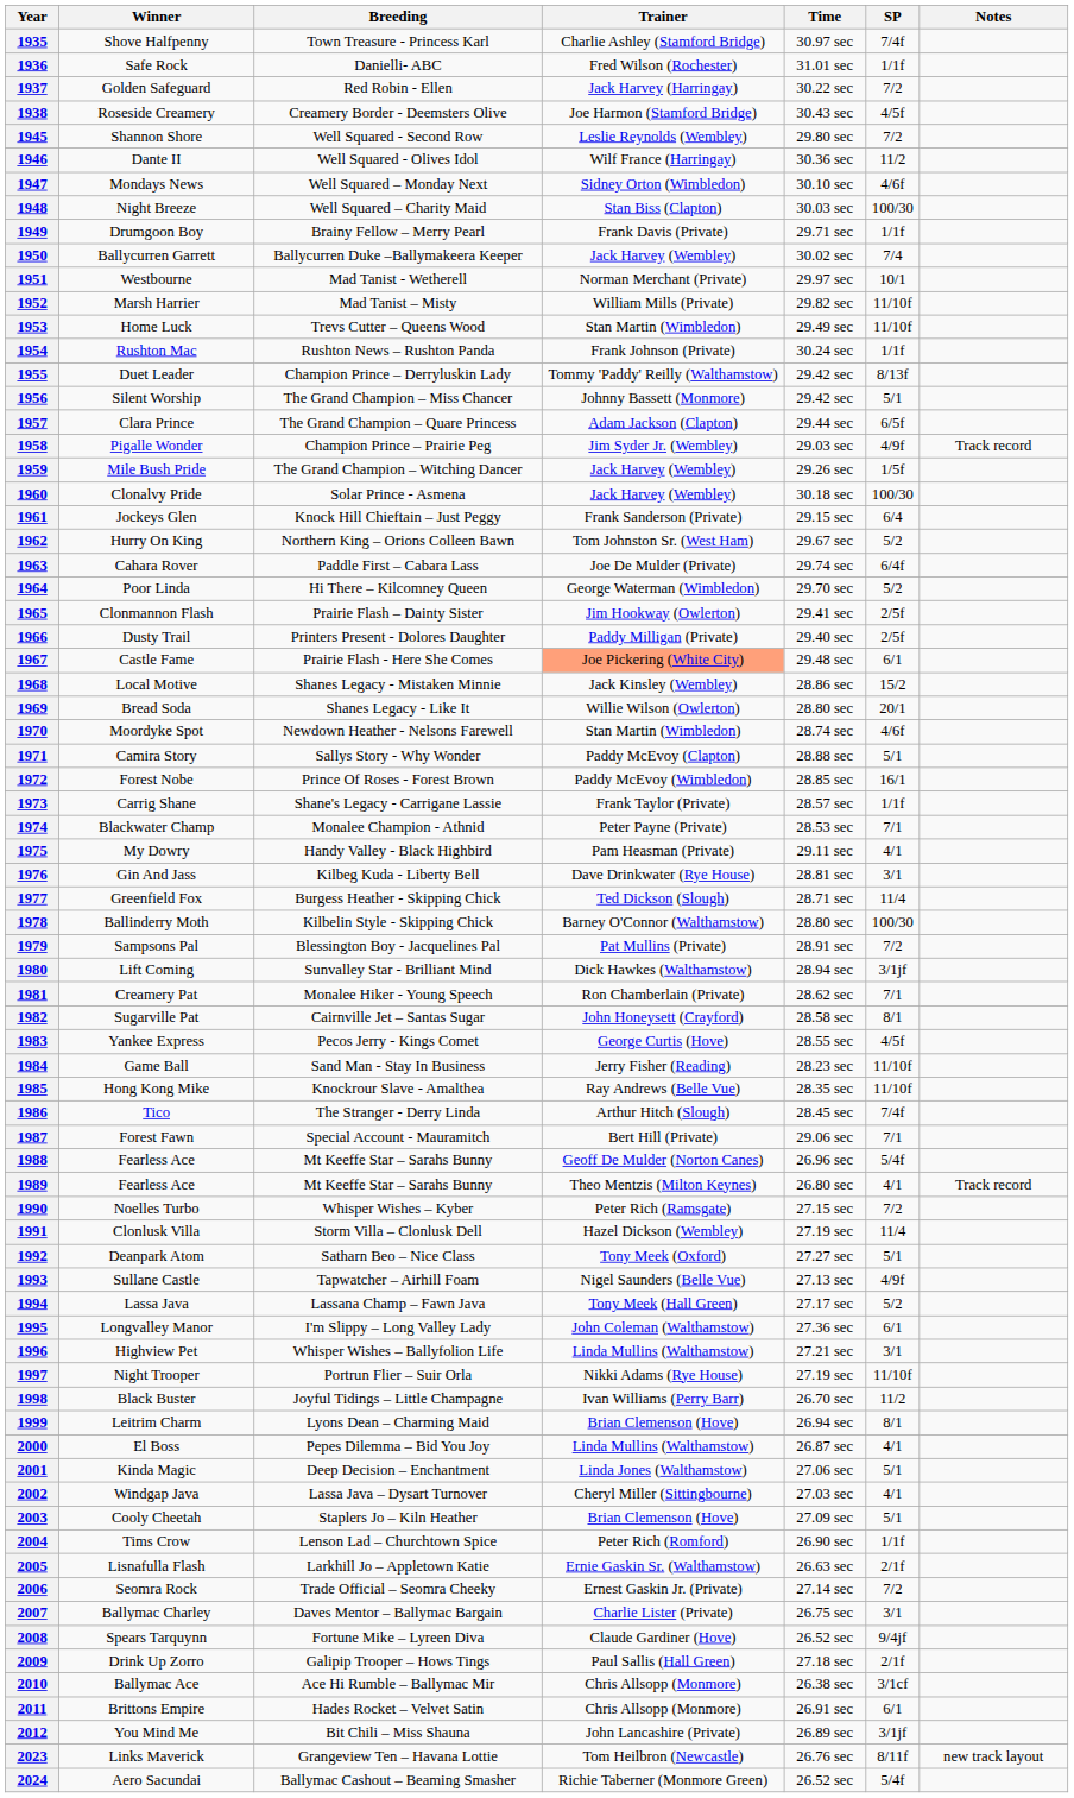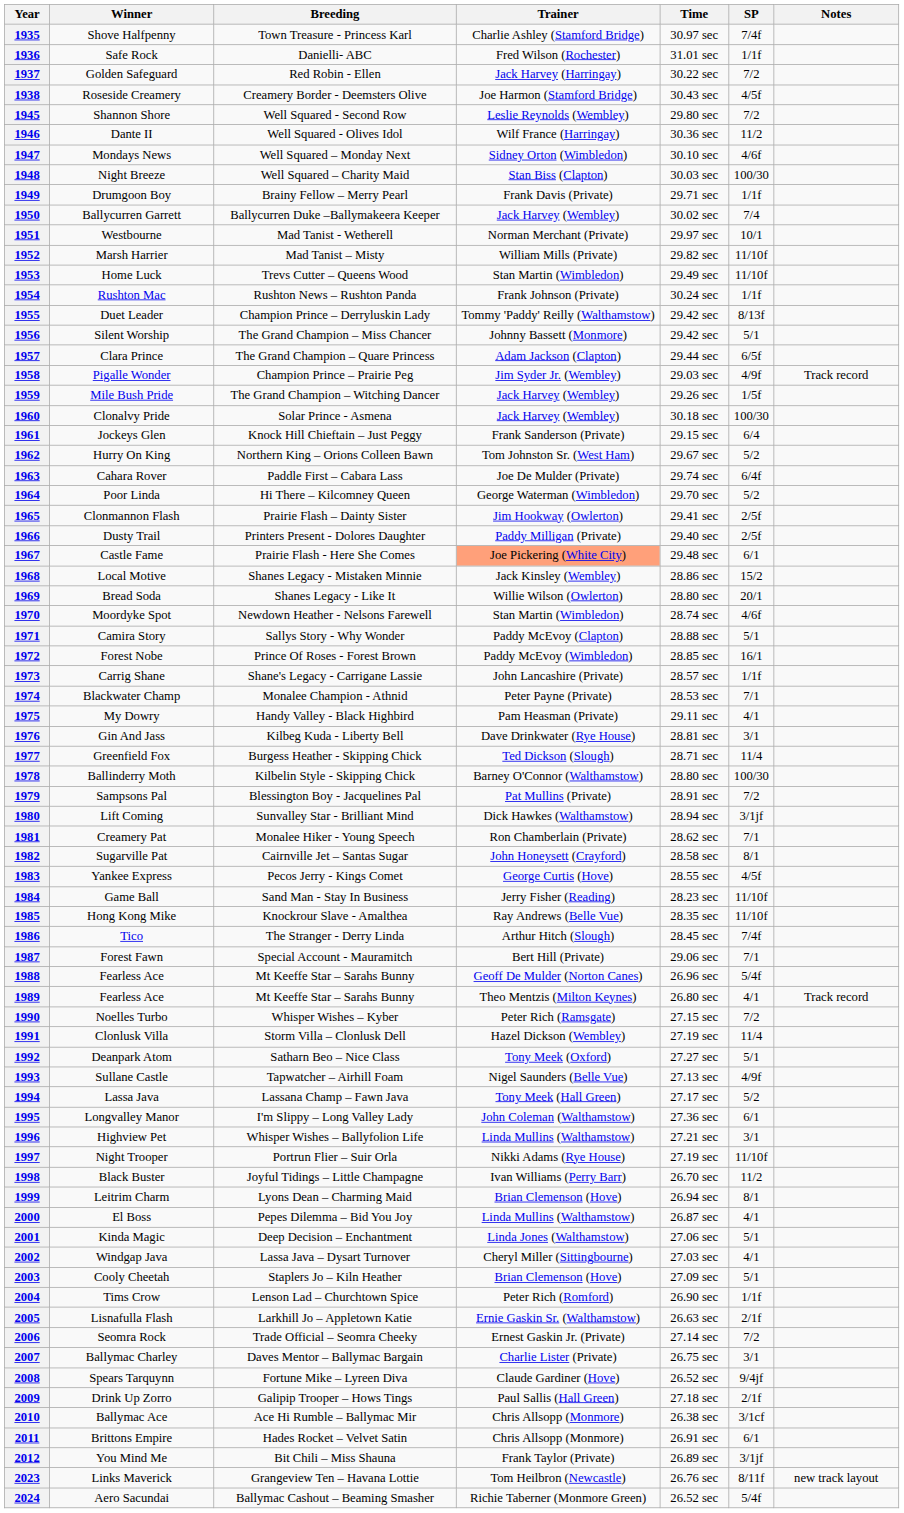1973 | Trainer: Frank Taylor (Private) -> John Lancashire (Private)
2012 | Trainer: John Lancashire (Private) -> Frank Taylor (Private)
